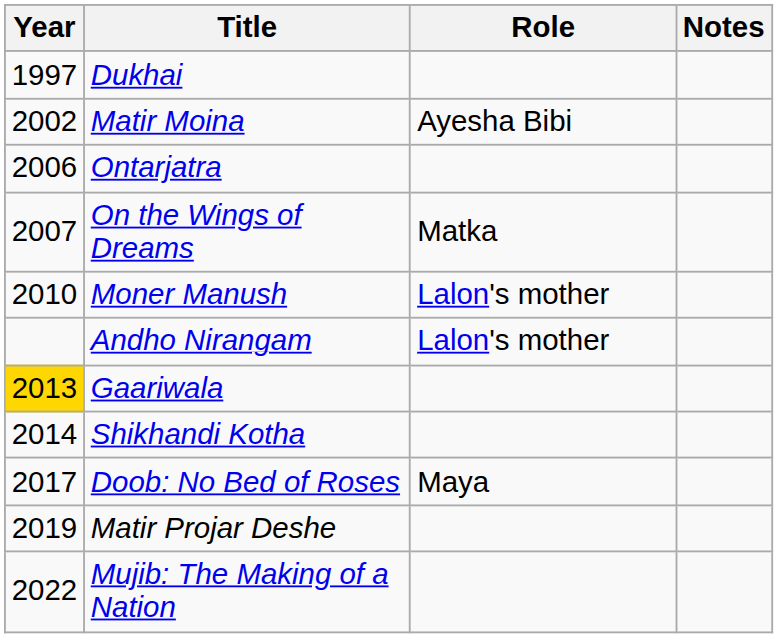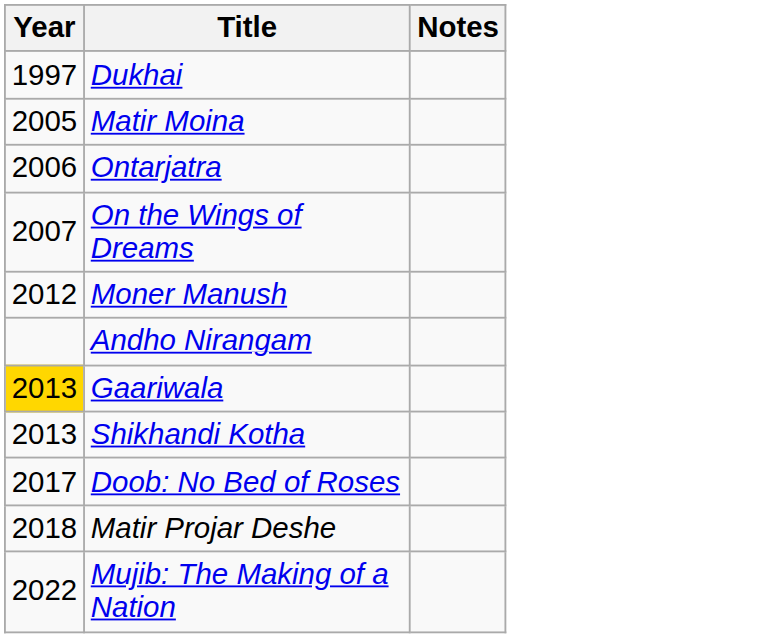- column: Role | Ayesha Bibi | Matka | Lalon's mother | Lalon's mother | Maya
Matir Moina | Year: 2002 -> 2005
Moner Manush | Year: 2010 -> 2012
Shikhandi Kotha | Year: 2014 -> 2013
Matir Projar Deshe | Year: 2019 -> 2018
